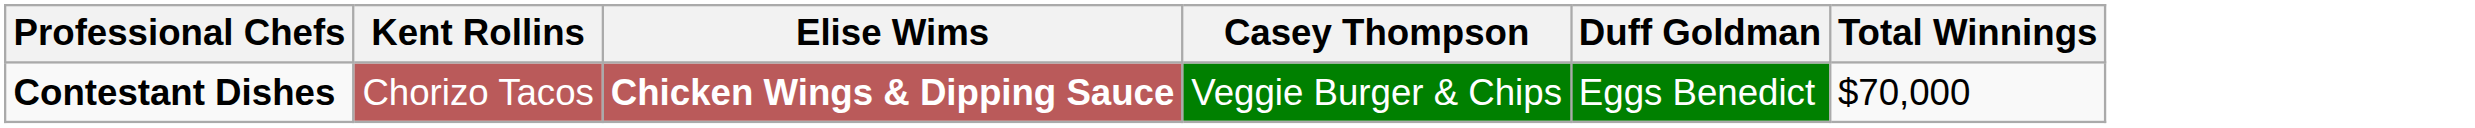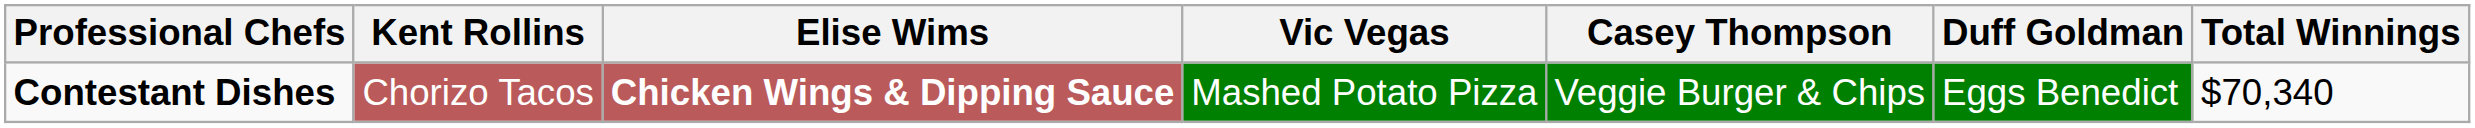+ column: Vic Vegas | Mashed Potato Pizza
Contestant Dishes | Total Winnings: $70,000 -> $70,340
